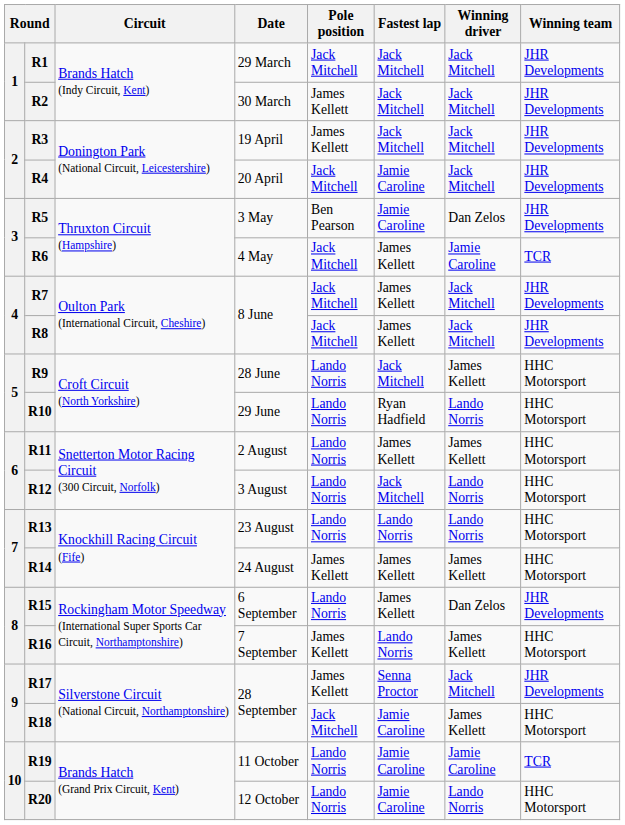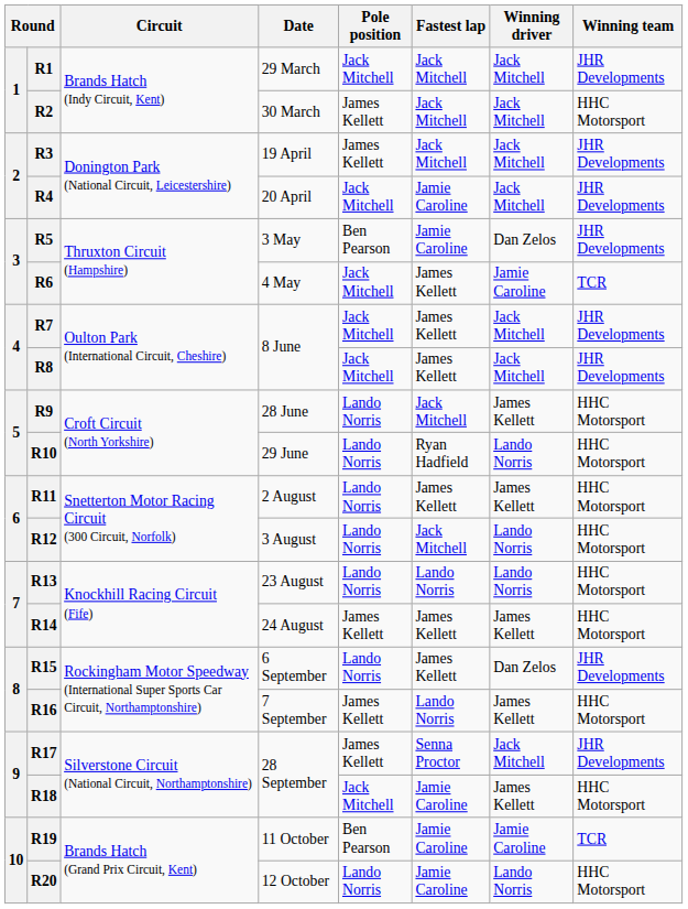R2 | Winning team: JHR Developments -> HHC Motorsport
R19 | Pole position: Lando Norris -> Ben Pearson
